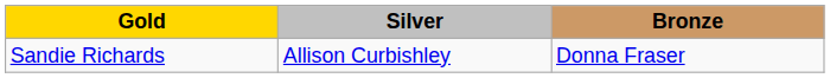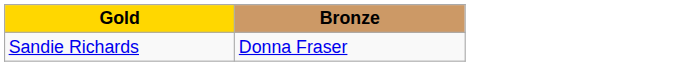- column: Silver | Allison Curbishley
